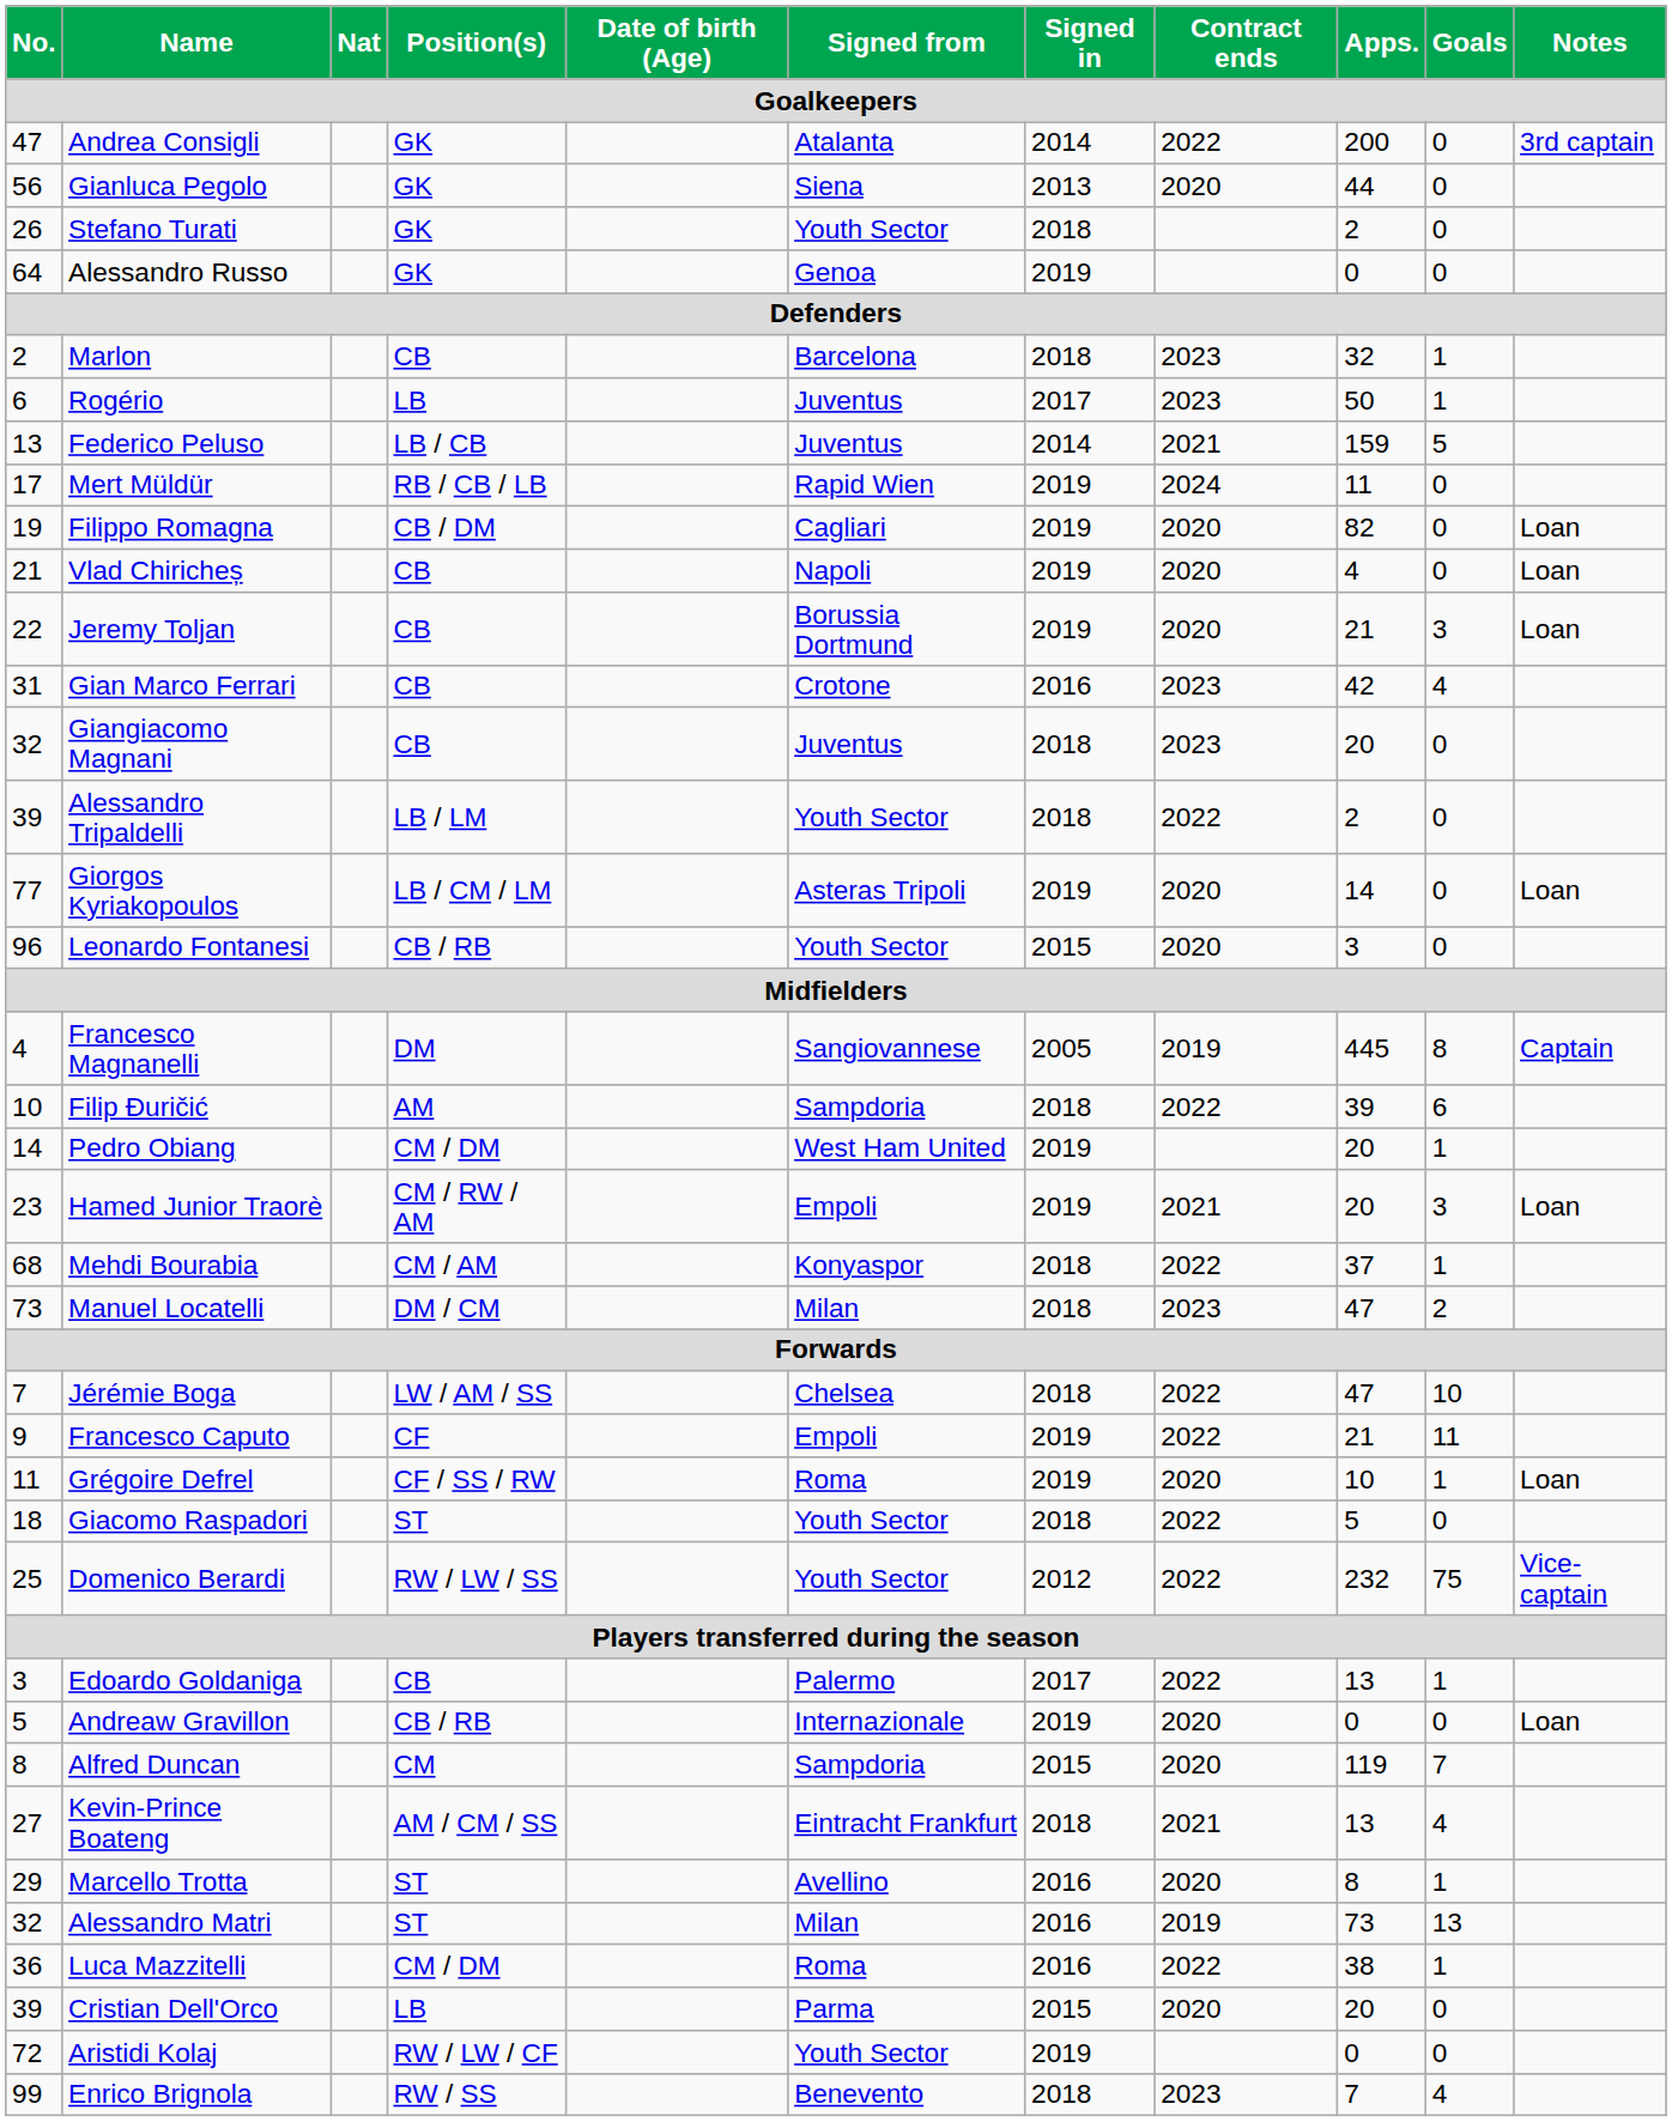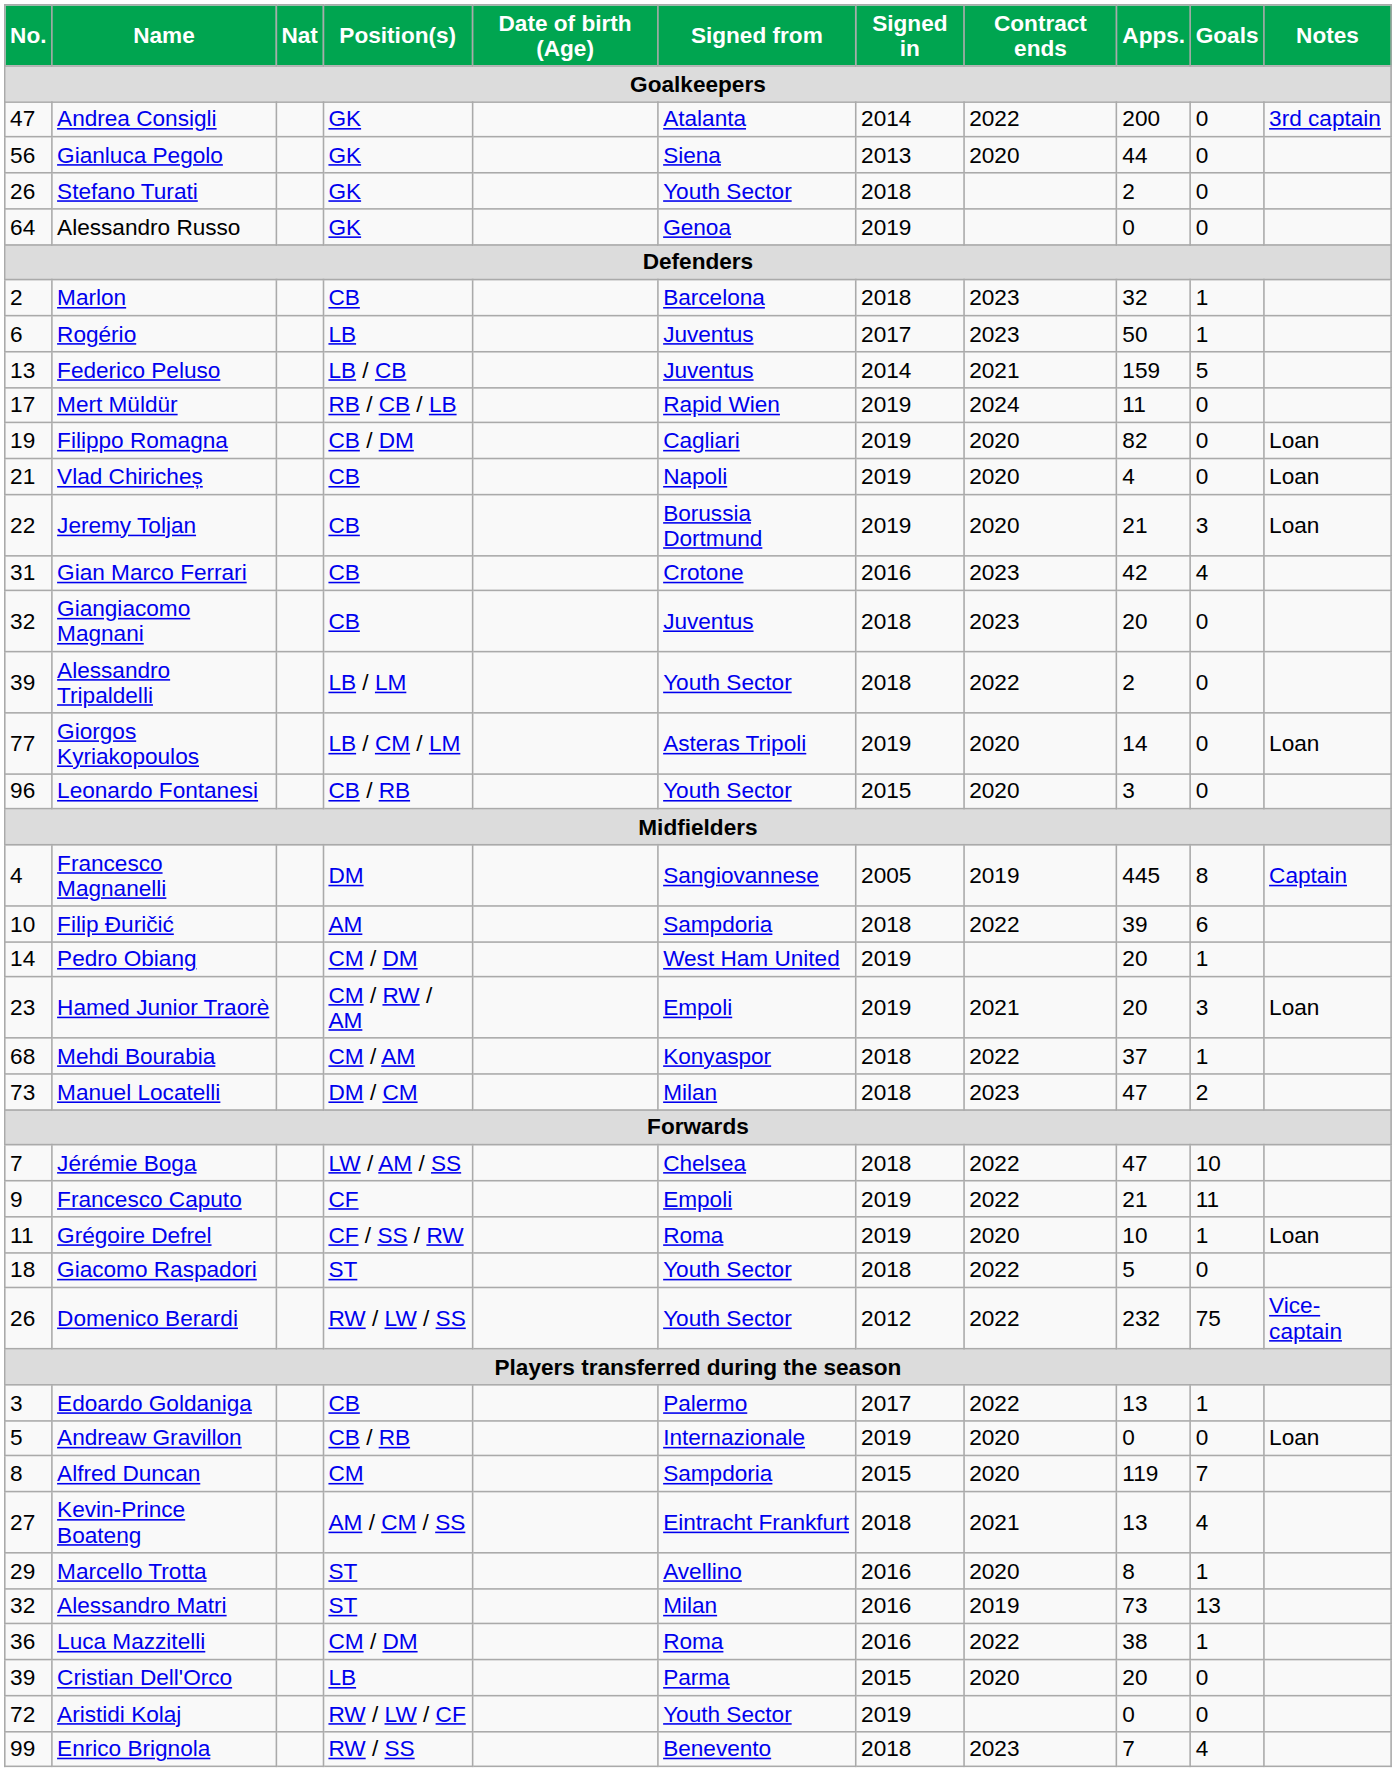Domenico Berardi | No.: 25 -> 26
